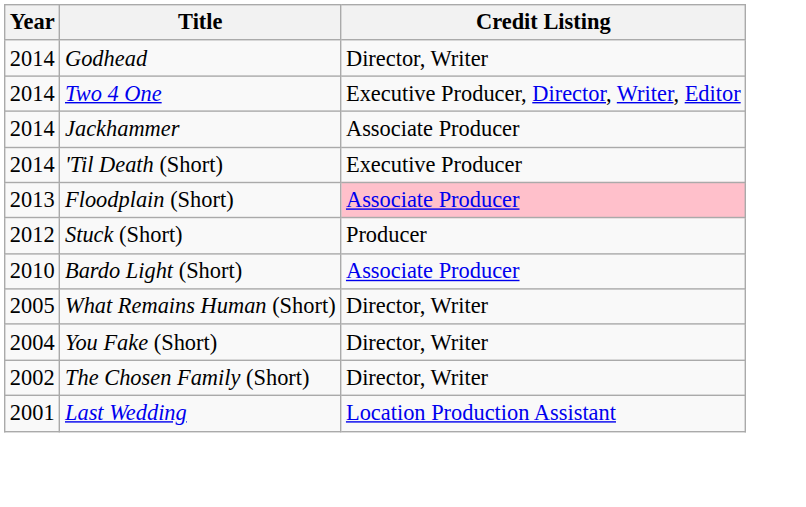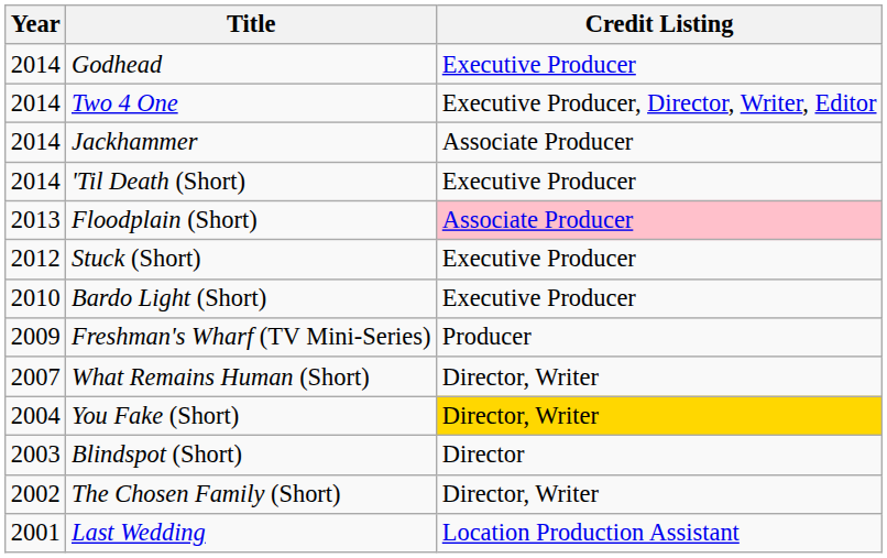Godhead | Credit Listing: Director, Writer -> Executive Producer
Stuck (Short) | Credit Listing: Producer -> Executive Producer
Bardo Light (Short) | Credit Listing: Associate Producer -> Executive Producer
+ row: 2009 | Freshman's Wharf (TV Mini-Series) | Producer
What Remains Human (Short) | Year: 2005 -> 2007
You Fake (Short) | Credit Listing: no background -> gold background
+ row: 2003 | Blindspot (Short) | Director
